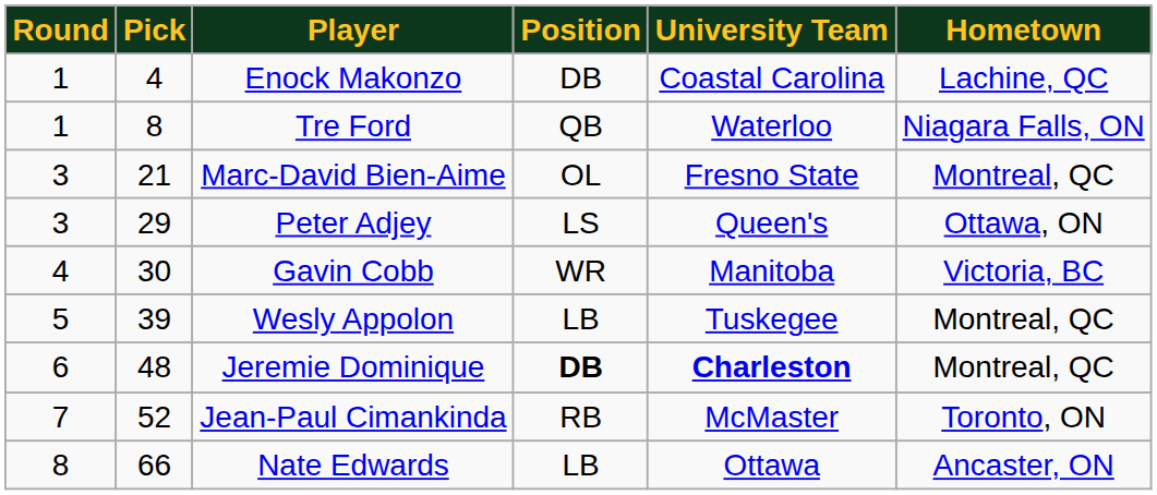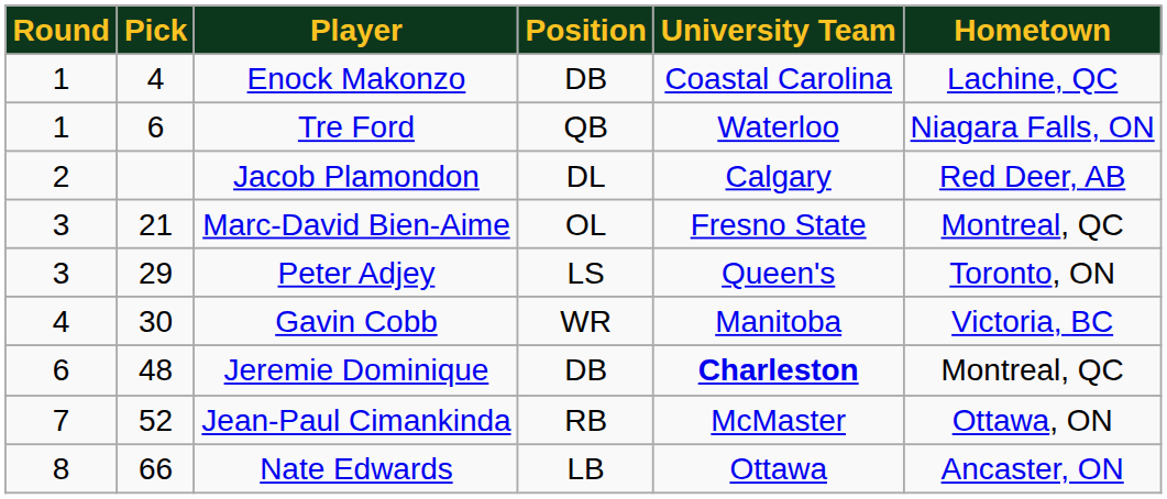Tre Ford | Pick: 8 -> 6
+ row: 2 | Jacob Plamondon | DL | Calgary | Red Deer, AB
Peter Adjey | Hometown: Ottawa, ON -> Toronto, ON
- row: 5 | 39 | Wesly Appolon | LB | Tuskegee | Montreal, QC
Jeremie Dominique | Position: bold -> normal
Jean-Paul Cimankinda | Hometown: Toronto, ON -> Ottawa, ON
